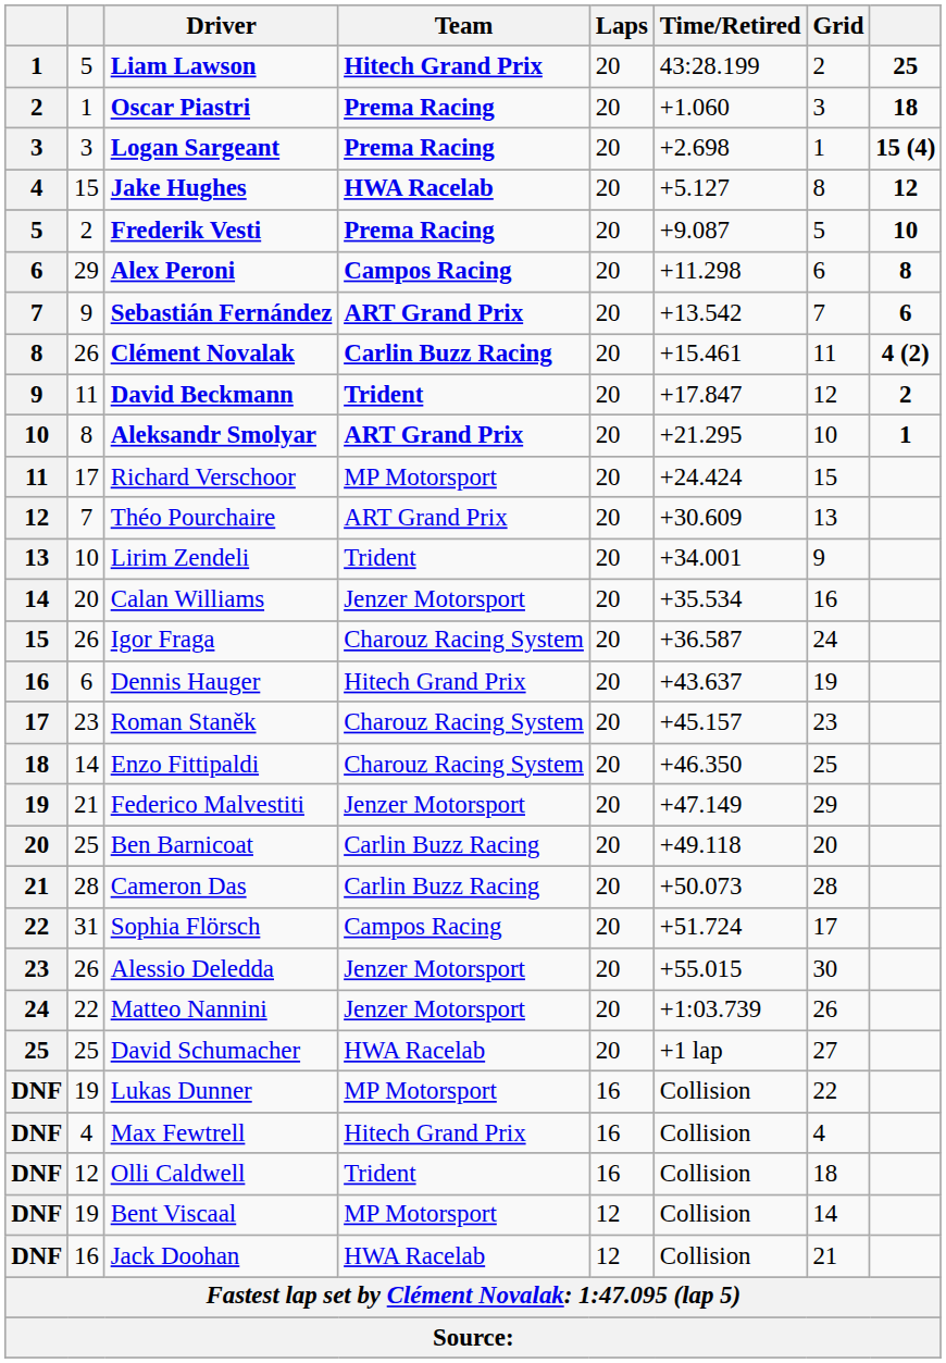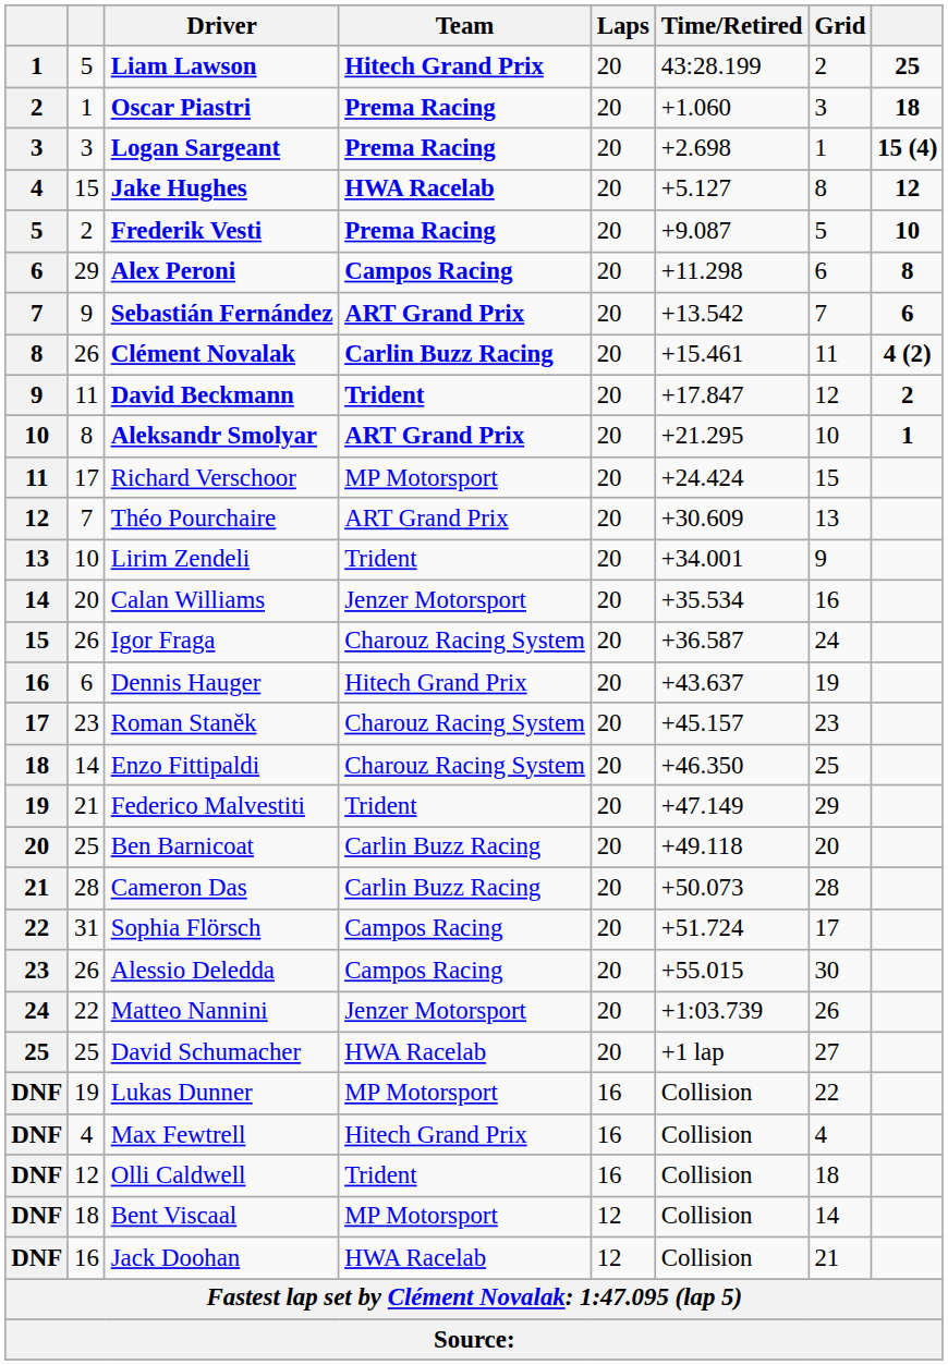Federico Malvestiti | Team: Jenzer Motorsport -> Trident
Alessio Deledda | Team: Jenzer Motorsport -> Campos Racing
Bent Viscaal | column 2: 19 -> 18
